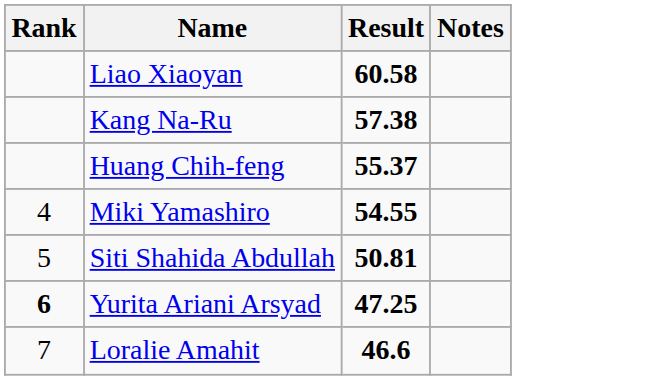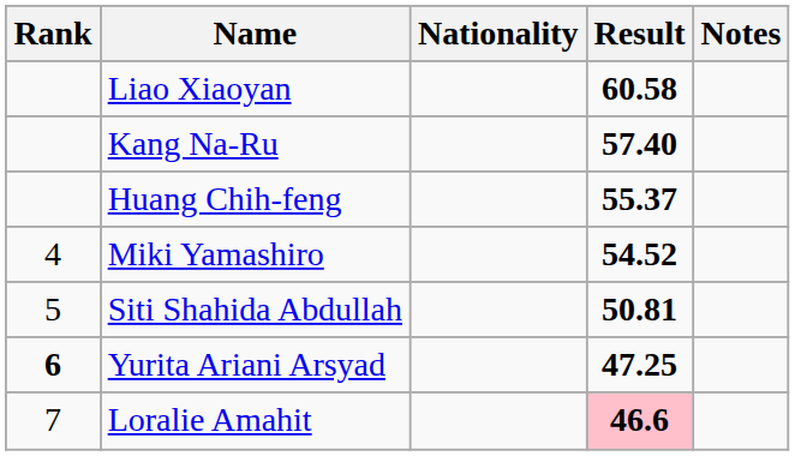+ column: Nationality
Kang Na-Ru | Result: 57.38 -> 57.40
Miki Yamashiro | Result: 54.55 -> 54.52
Loralie Amahit | Result: no background -> pink background
